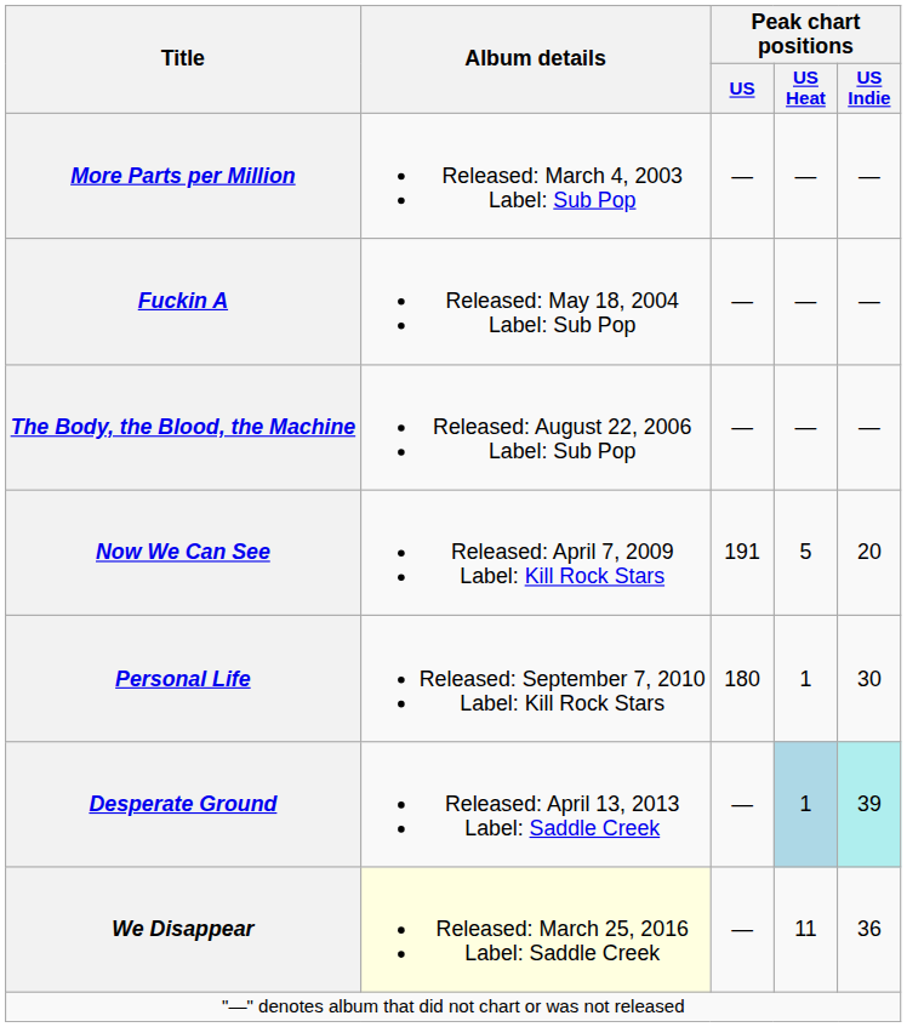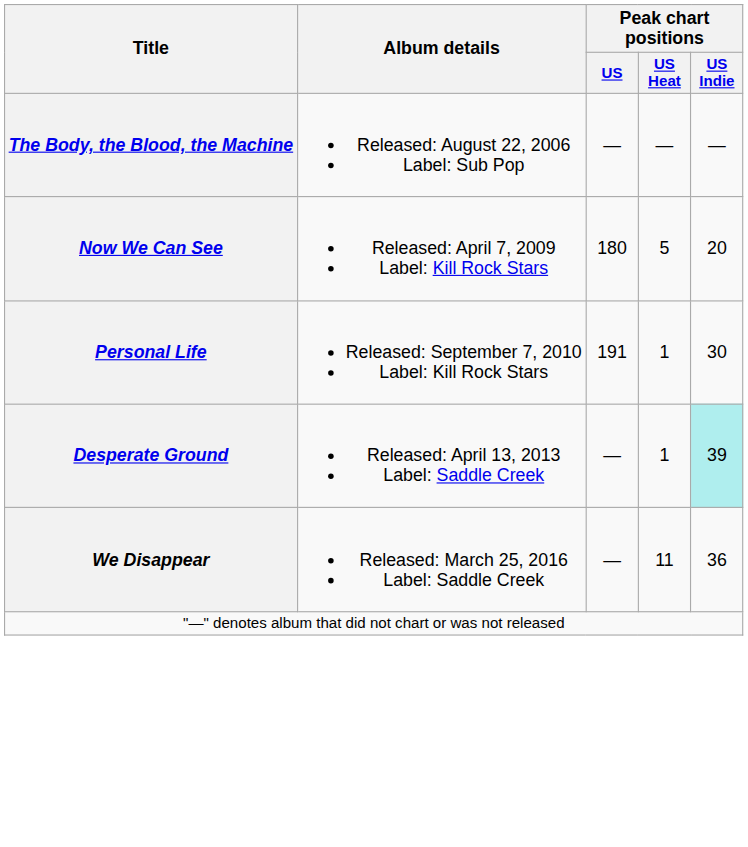- row: More Parts per Million | Released: March 4, 2003 Label: Sub Pop | — | — | —
- row: Fuckin A | Released: May 18, 2004 Label: Sub Pop | — | — | —
Now We Can See | Peak chart positions / US: 191 -> 180
Personal Life | Peak chart positions / US: 180 -> 191
Desperate Ground | Peak chart positions / US Heat: lightblue background -> no background
We Disappear | Album details: lightyellow background -> no background
